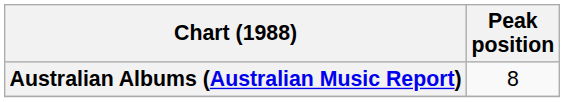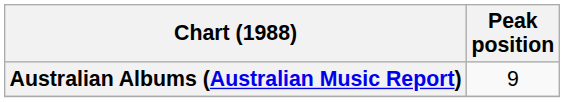Australian Albums (Australian Music Report) | Peak position: 8 -> 9
